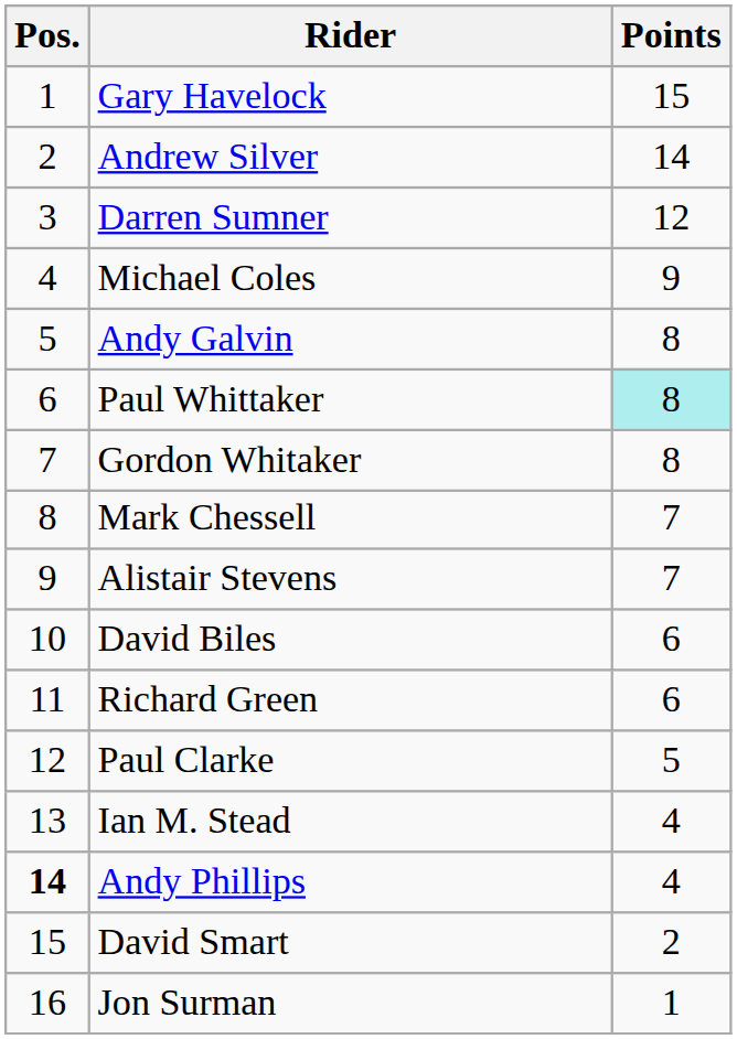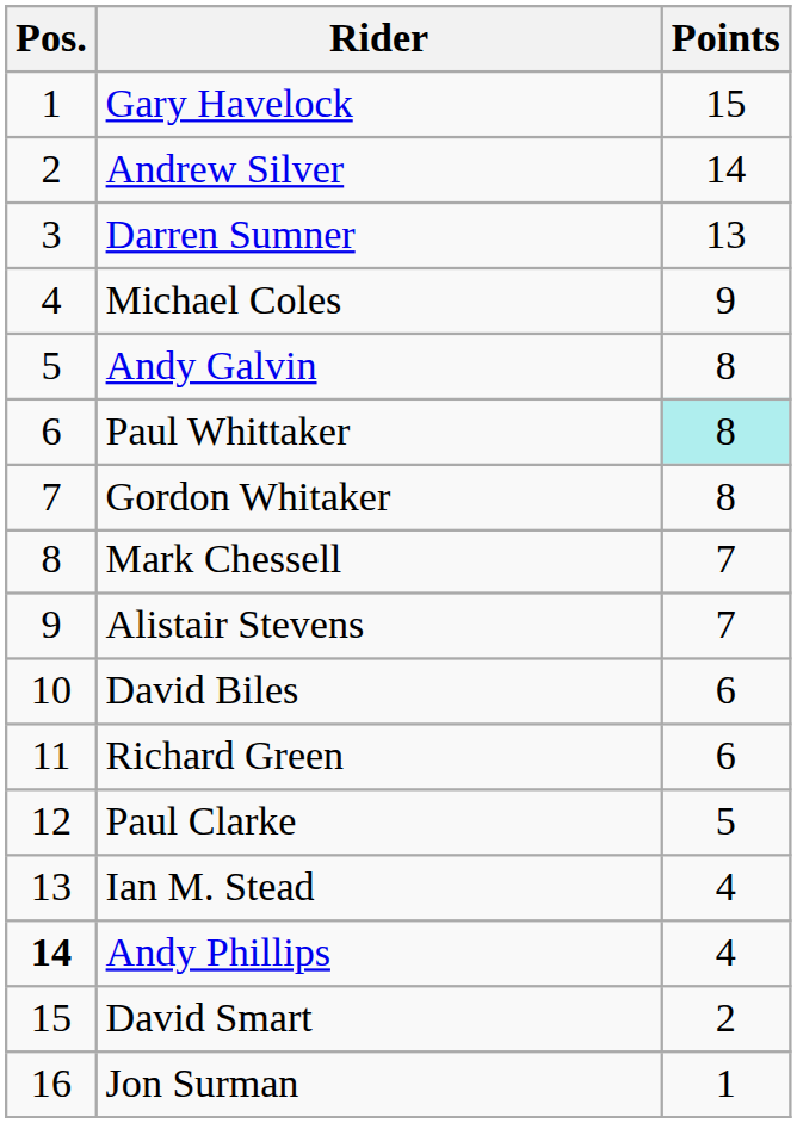Darren Sumner | Points: 12 -> 13
